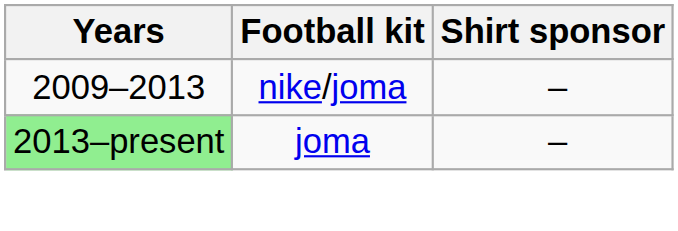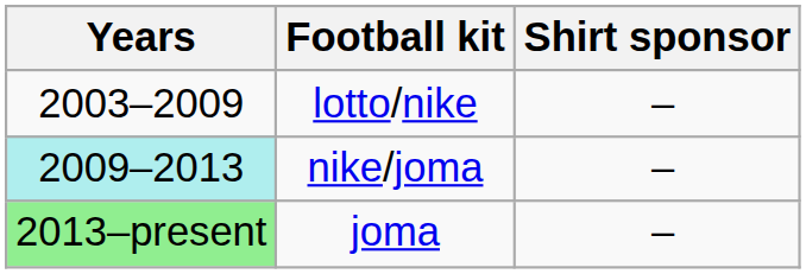+ row: 2003–2009 | lotto/nike | –
nike/joma | Years: no background -> paleturquoise background
